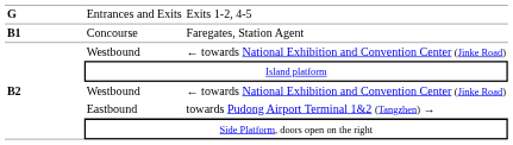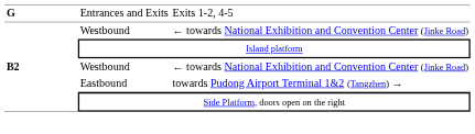- row: B1 | Concourse | Faregates, Station Agent
